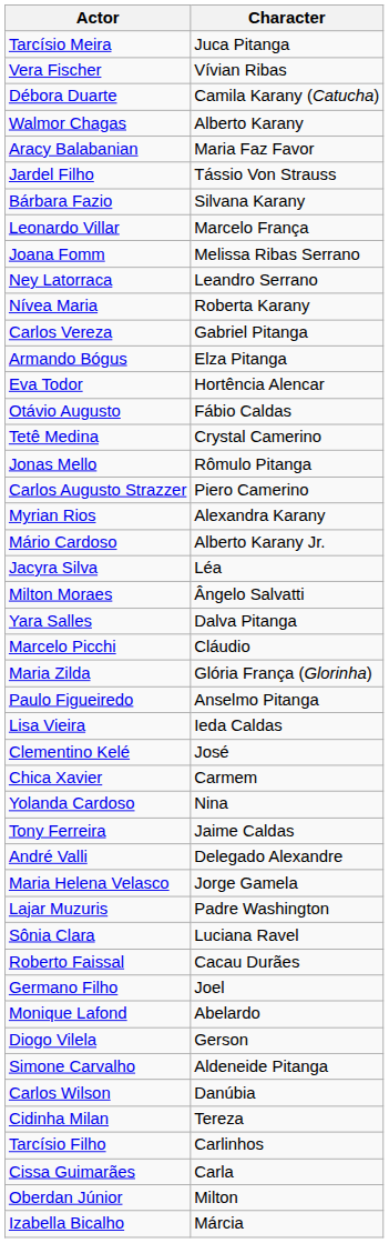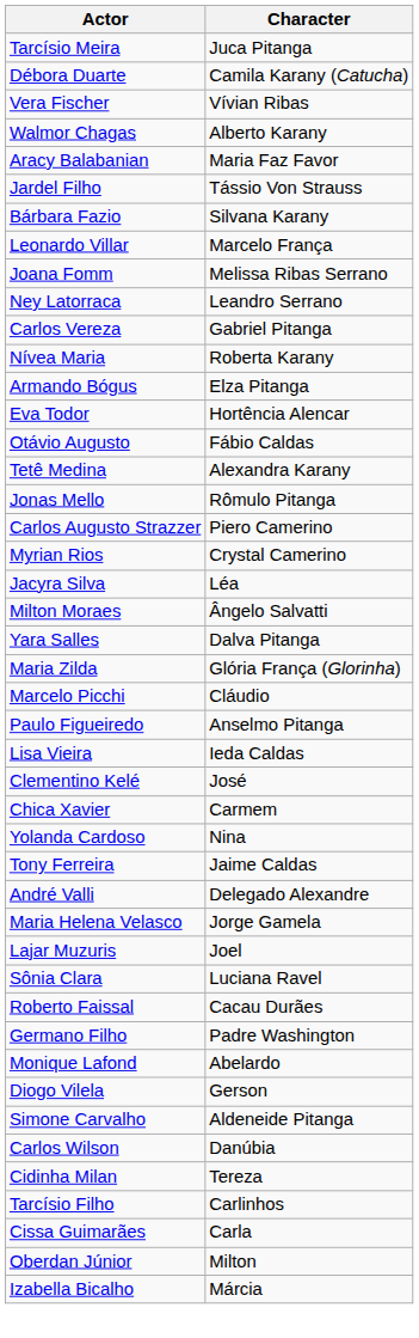rows swapped: Débora Duarte <-> Vera Fischer
rows swapped: Nívea Maria <-> Carlos Vereza
Tetê Medina | Character: Crystal Camerino -> Alexandra Karany
Myrian Rios | Character: Alexandra Karany -> Crystal Camerino
- row: Mário Cardoso | Alberto Karany Jr.
rows swapped: Marcelo Picchi <-> Maria Zilda
Lajar Muzuris | Character: Padre Washington -> Joel
Germano Filho | Character: Joel -> Padre Washington
